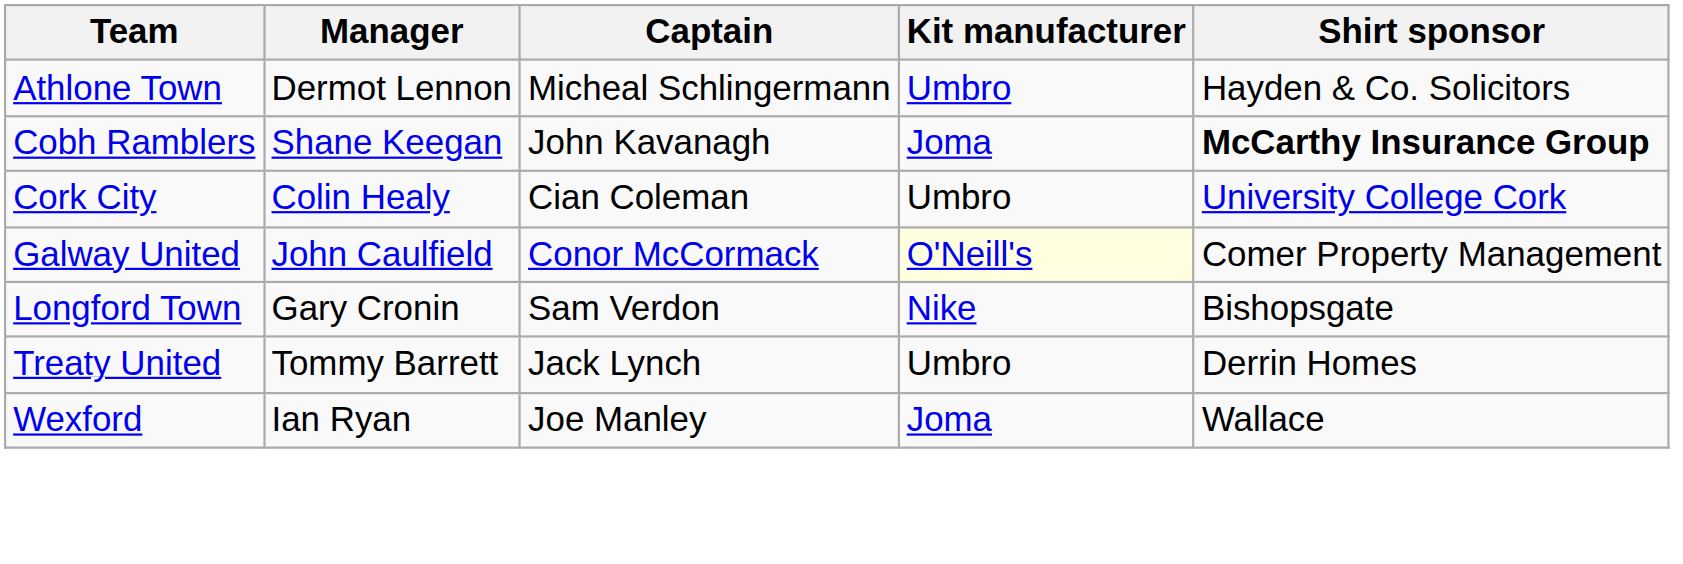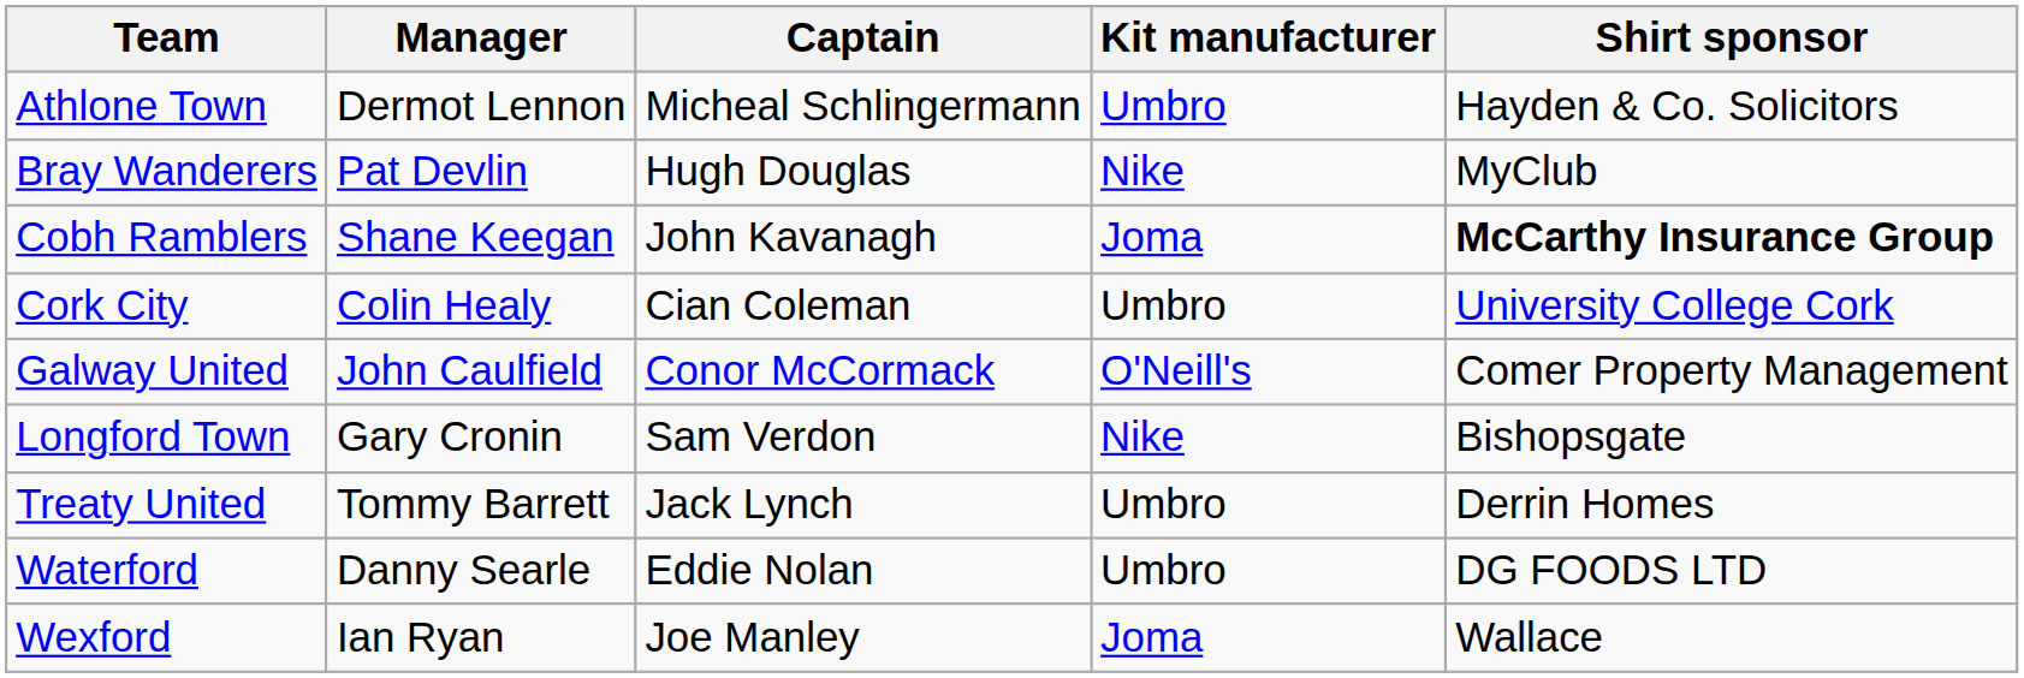+ row: Bray Wanderers | Pat Devlin | Hugh Douglas | Nike | MyClub
Galway United | Kit manufacturer: lightyellow background -> no background
+ row: Waterford | Danny Searle | Eddie Nolan | Umbro | DG FOODS LTD
